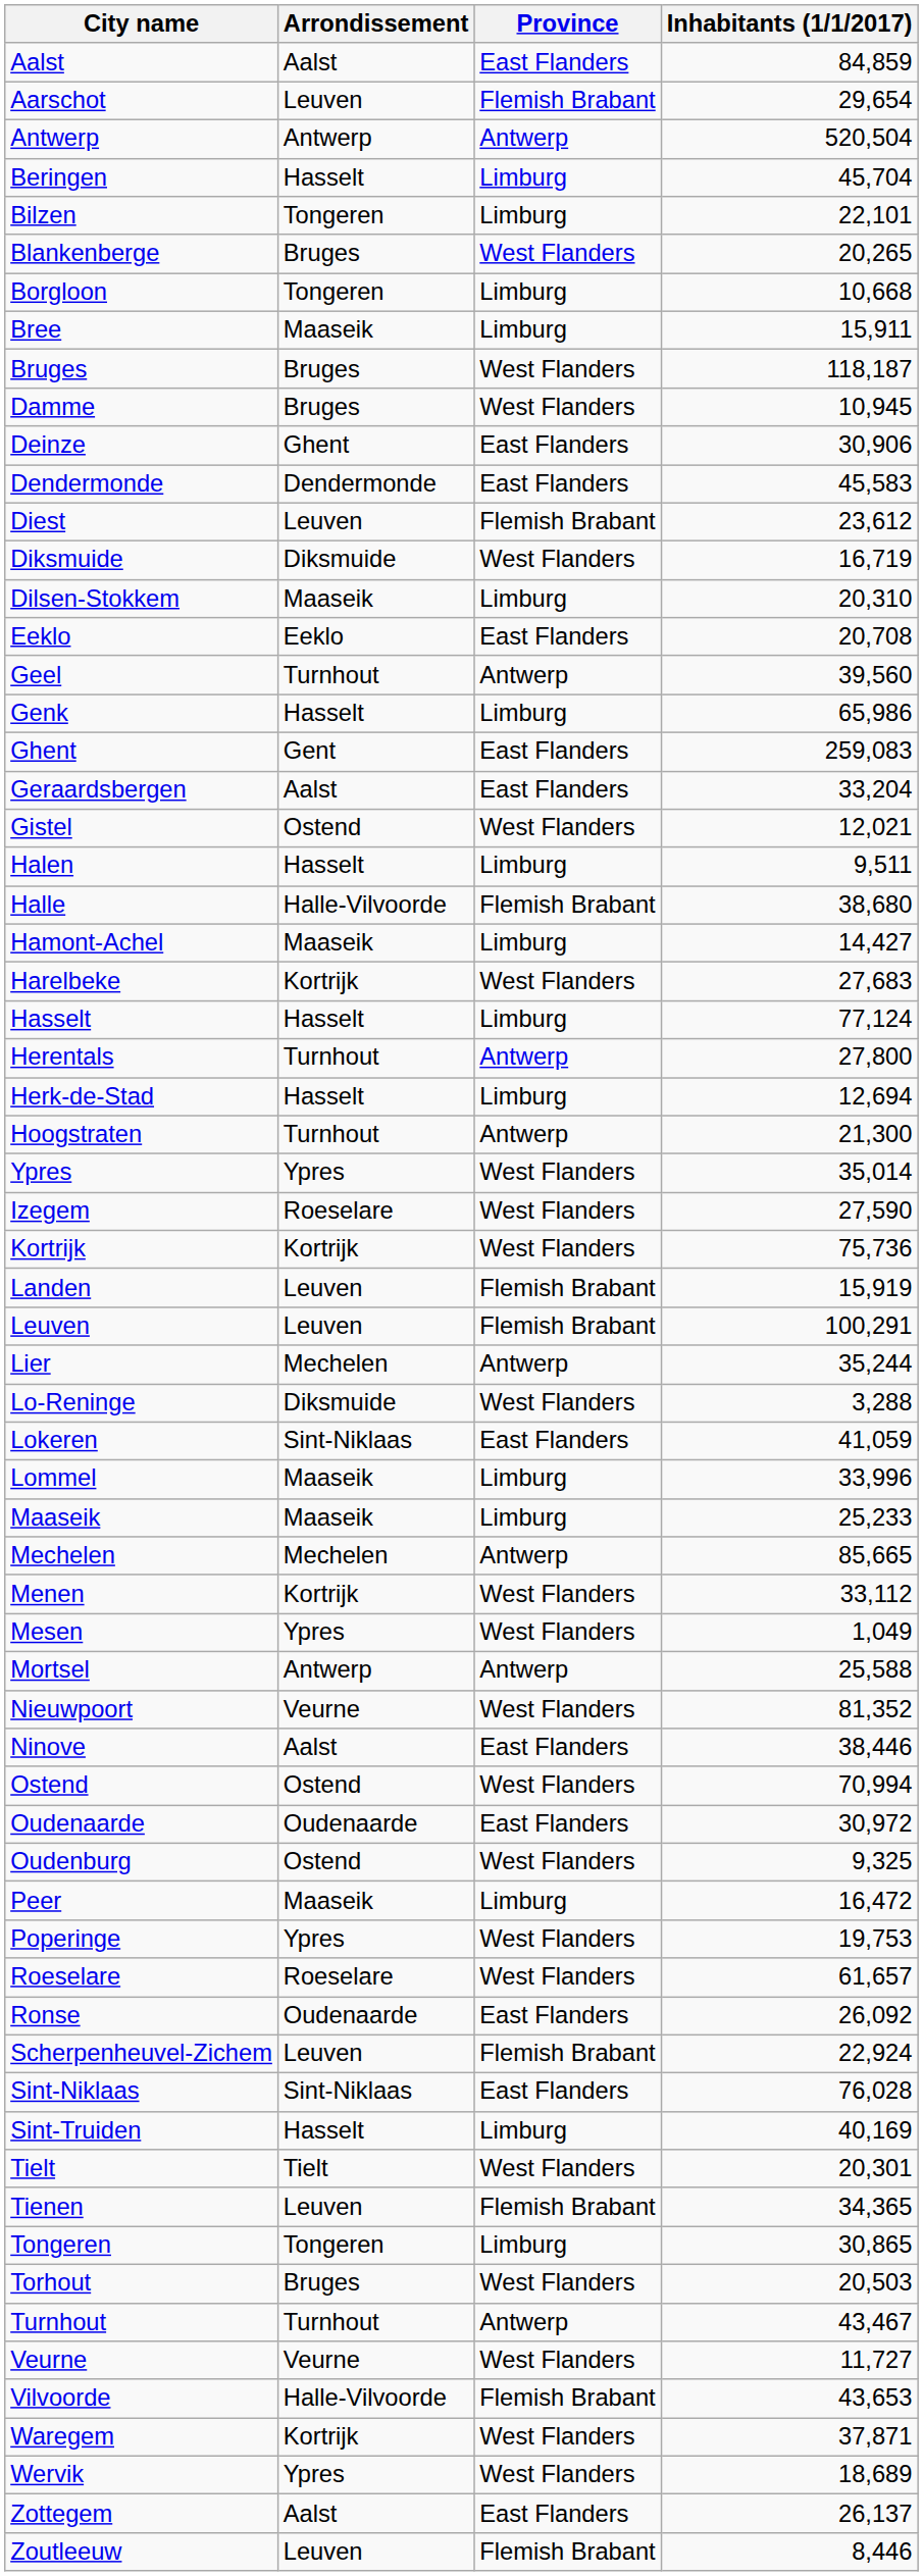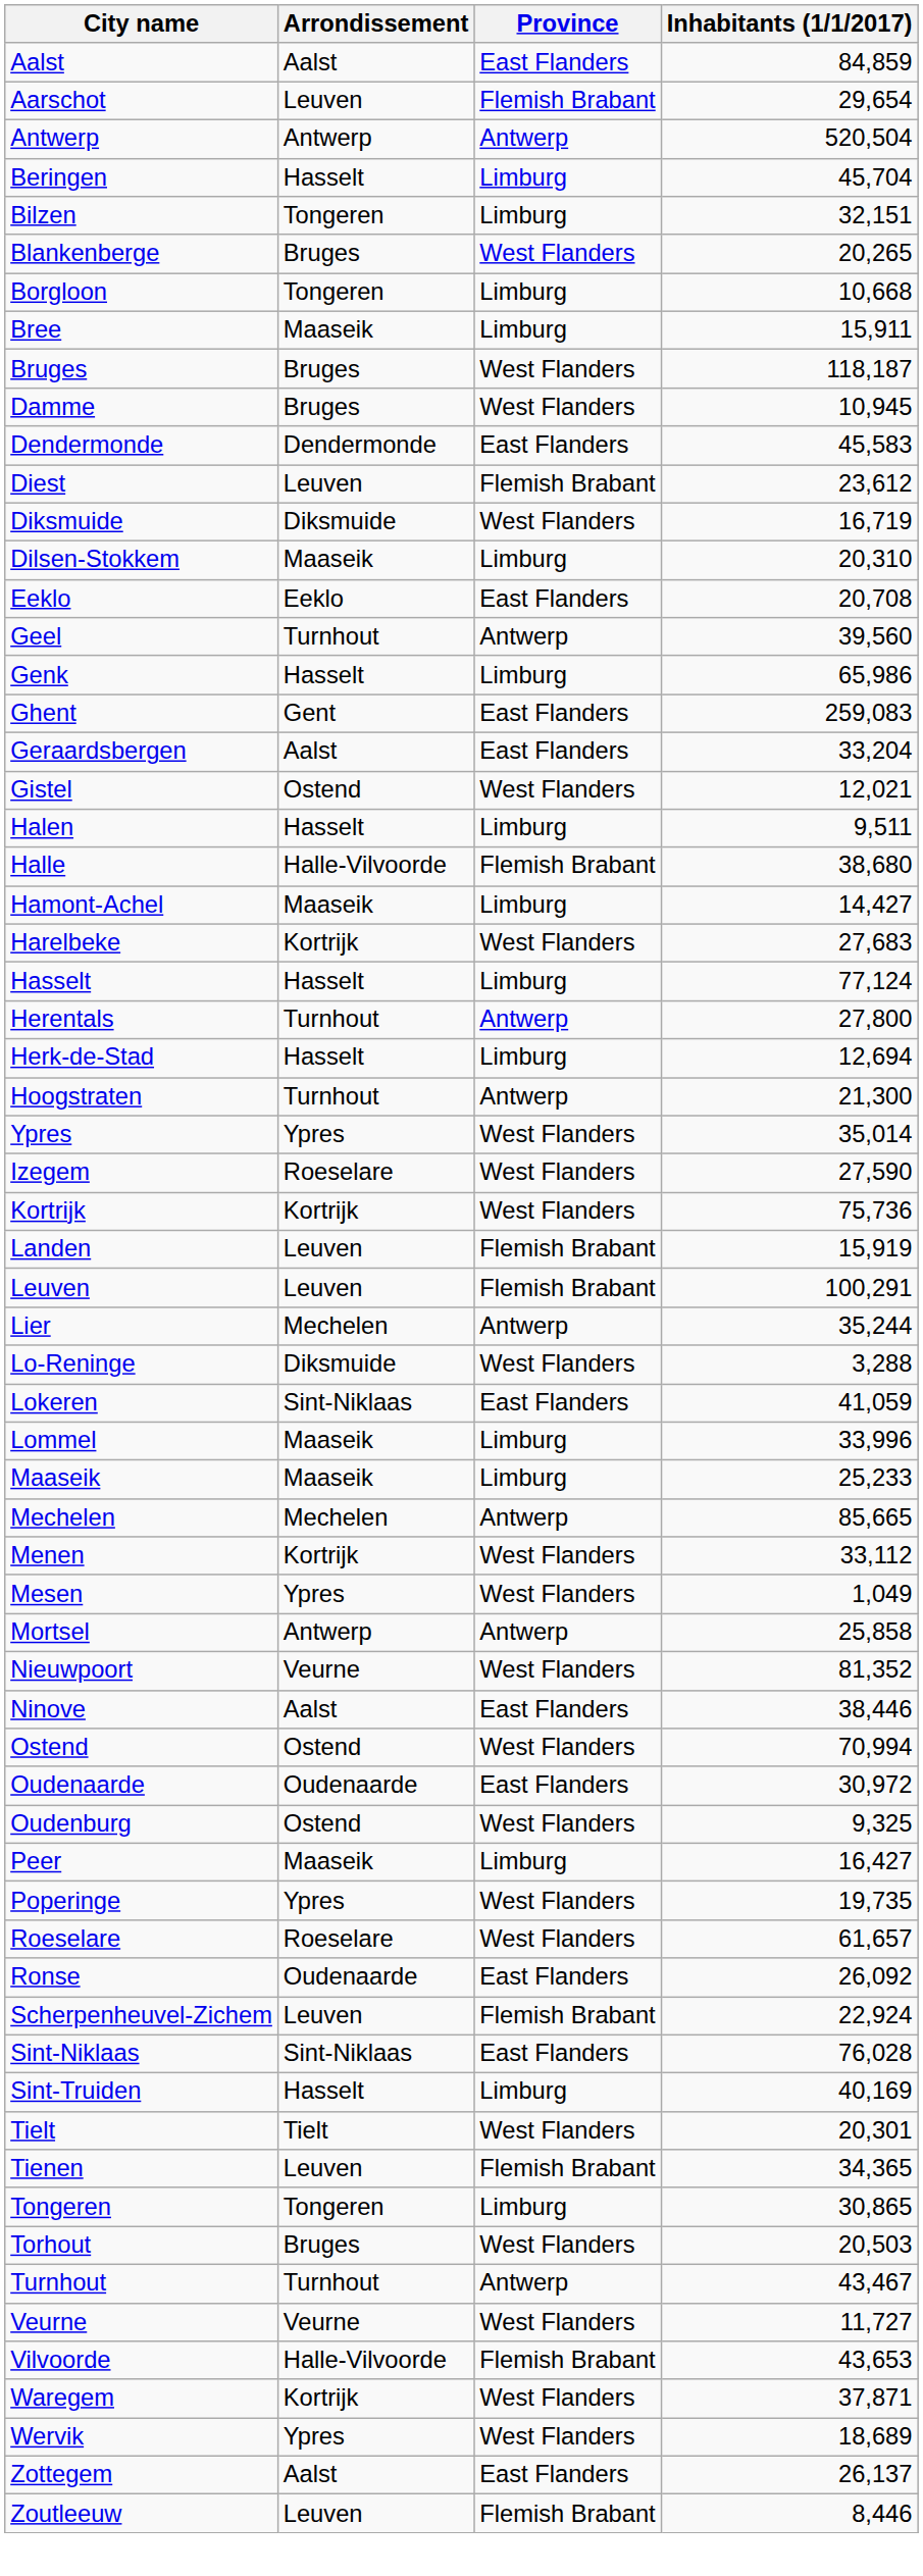Bilzen | Inhabitants (1/1/2017): 22,101 -> 32,151
- row: Deinze | Ghent | East Flanders | 30,906
Mortsel | Inhabitants (1/1/2017): 25,588 -> 25,858
Peer | Inhabitants (1/1/2017): 16,472 -> 16,427
Poperinge | Inhabitants (1/1/2017): 19,753 -> 19,735
